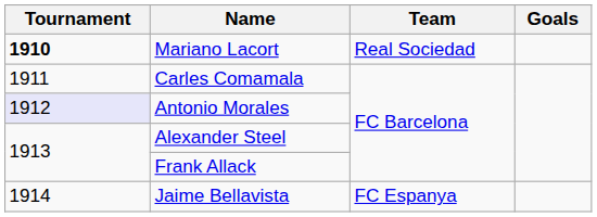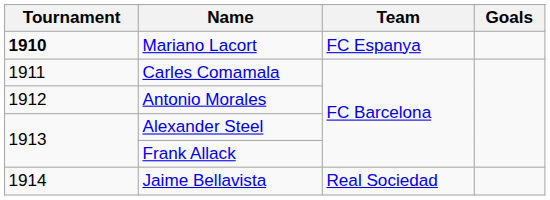Mariano Lacort | Team: Real Sociedad -> FC Espanya
Antonio Morales | Tournament: lavender background -> no background
Jaime Bellavista | Team: FC Espanya -> Real Sociedad
